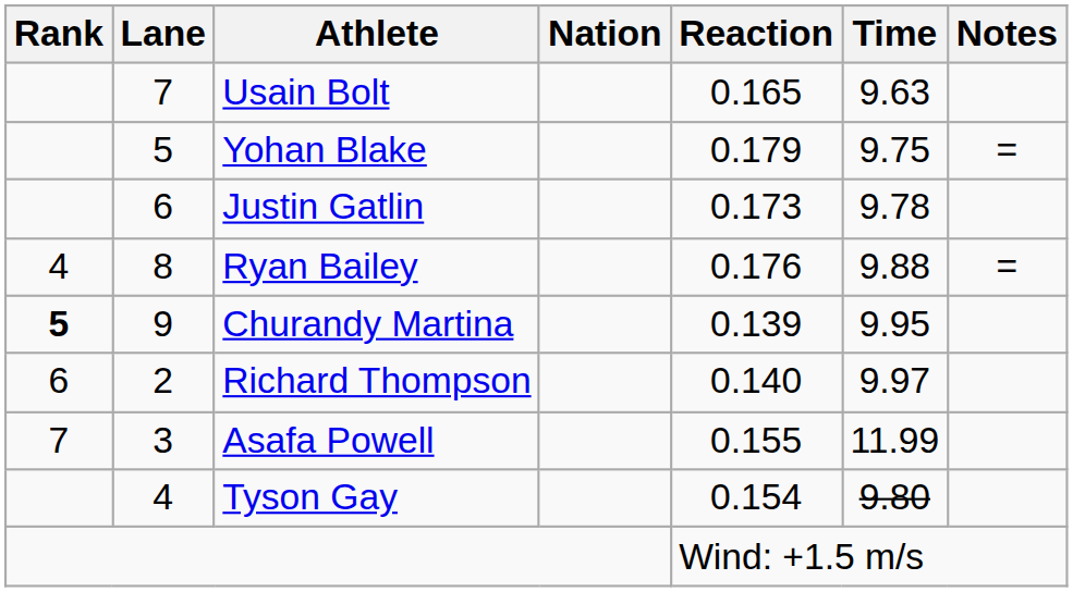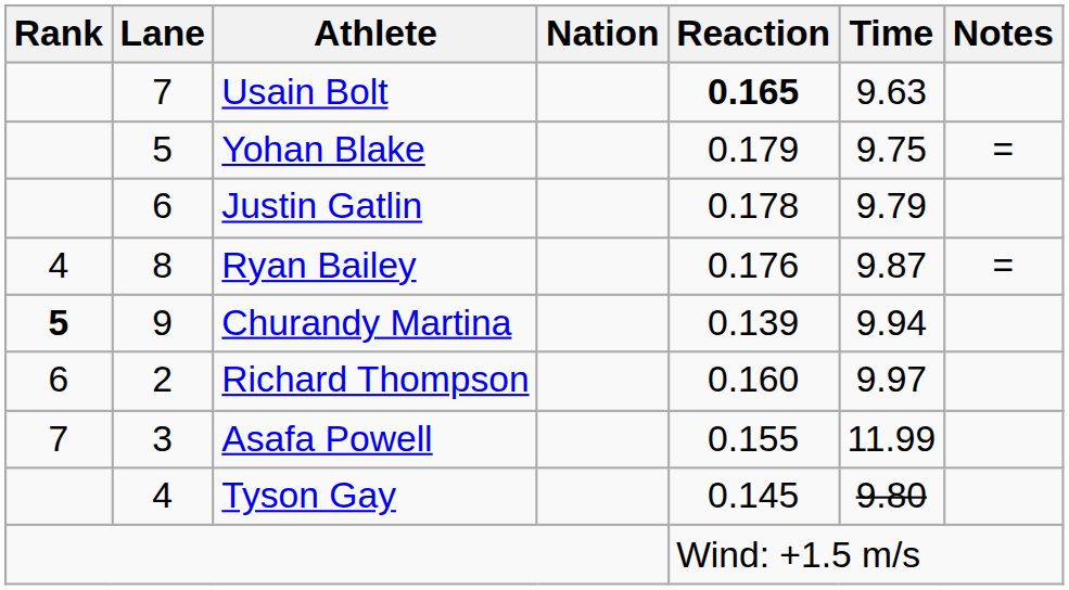Usain Bolt | Reaction: normal -> bold
Justin Gatlin | Reaction: 0.173 -> 0.178
Justin Gatlin | Time: 9.78 -> 9.79
Ryan Bailey | Time: 9.88 -> 9.87
Churandy Martina | Time: 9.95 -> 9.94
Richard Thompson | Reaction: 0.140 -> 0.160
Tyson Gay | Reaction: 0.154 -> 0.145
